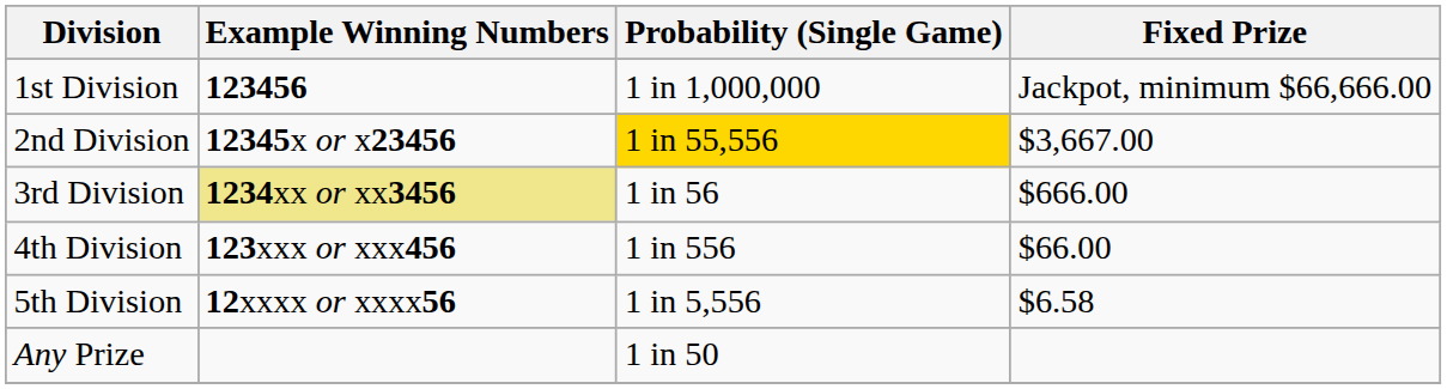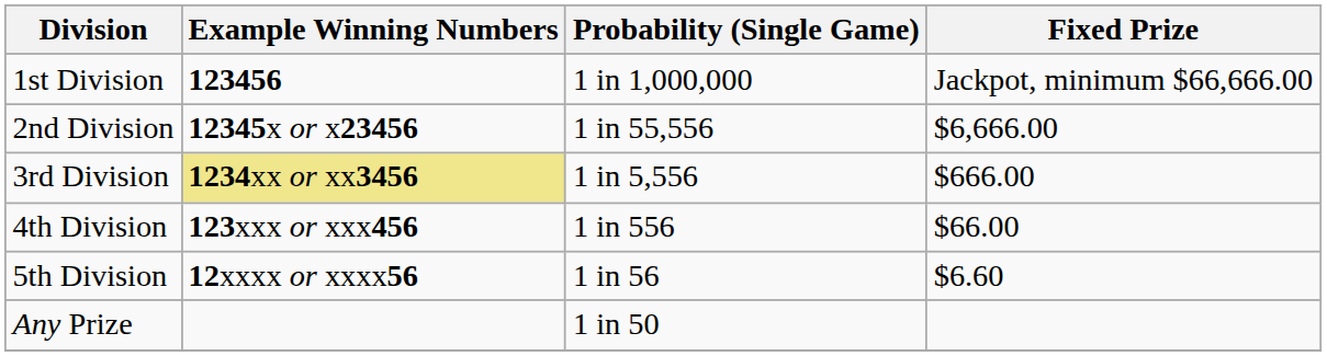2nd Division | Probability (Single Game): gold background -> no background
2nd Division | Fixed Prize: $3,667.00 -> $6,666.00
3rd Division | Probability (Single Game): 1 in 56 -> 1 in 5,556
5th Division | Probability (Single Game): 1 in 5,556 -> 1 in 56
5th Division | Fixed Prize: $6.58 -> $6.60
